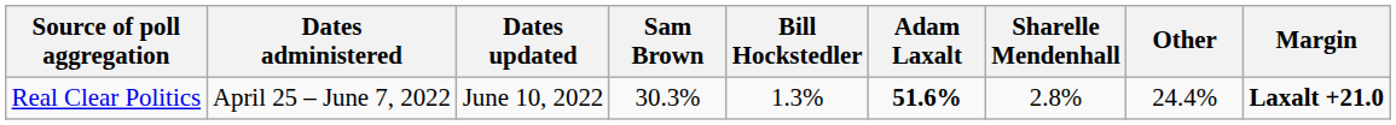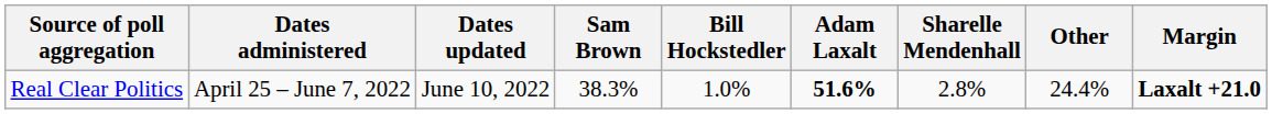Real Clear Politics | Sam Brown: 30.3% -> 38.3%
Real Clear Politics | Bill Hockstedler: 1.3% -> 1.0%
